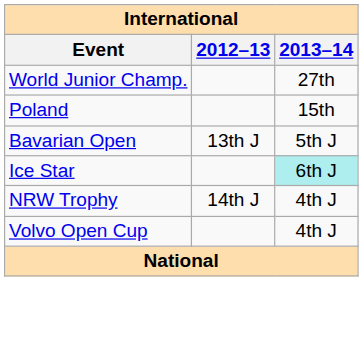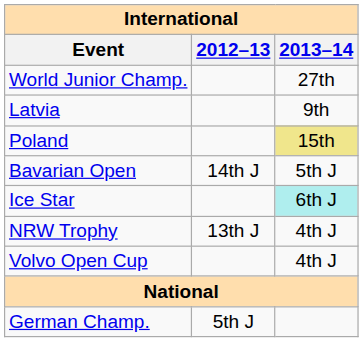+ row: Latvia | 9th
Poland | 2013–14: no background -> khaki background
Bavarian Open | 2012–13: 13th J -> 14th J
NRW Trophy | 2012–13: 14th J -> 13th J
+ row: German Champ. | 5th J
